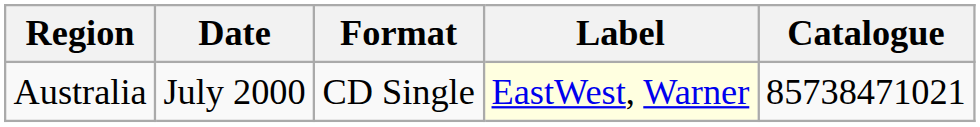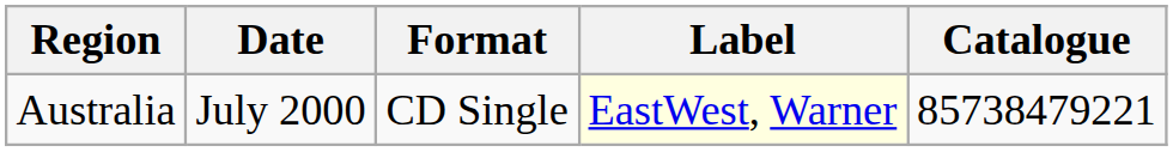Australia | Catalogue: 85738471021 -> 85738479221
